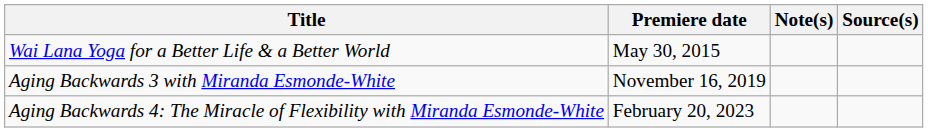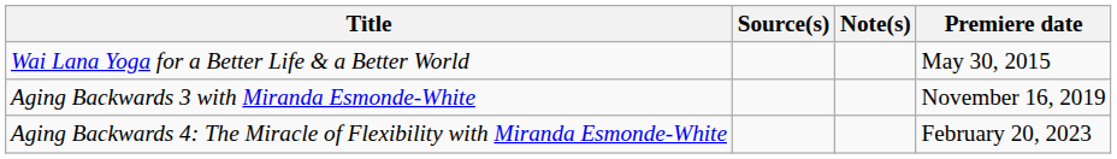columns swapped: Premiere date <-> Source(s)
